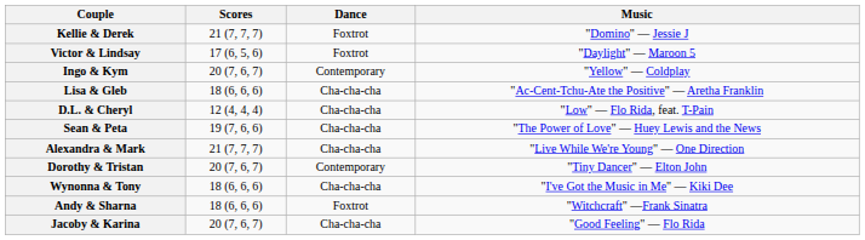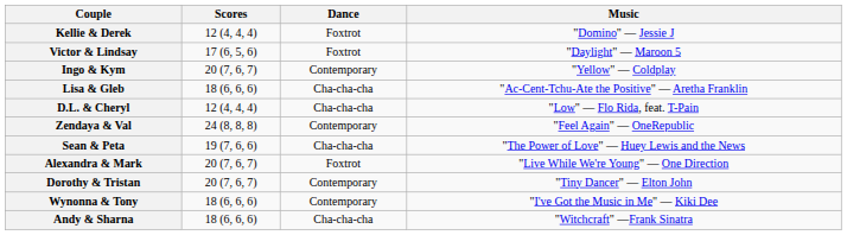Kellie & Derek | Scores: 21 (7, 7, 7) -> 12 (4, 4, 4)
+ row: Zendaya & Val | 24 (8, 8, 8) | Contemporary | "Feel Again" — OneRepublic
Alexandra & Mark | Scores: 21 (7, 7, 7) -> 20 (7, 6, 7)
Alexandra & Mark | Dance: Cha-cha-cha -> Foxtrot
Wynonna & Tony | Dance: Cha-cha-cha -> Contemporary
Andy & Sharna | Dance: Foxtrot -> Cha-cha-cha
- row: Jacoby & Karina | 20 (7, 6, 7) | Cha-cha-cha | "Good Feeling" — Flo Rida
